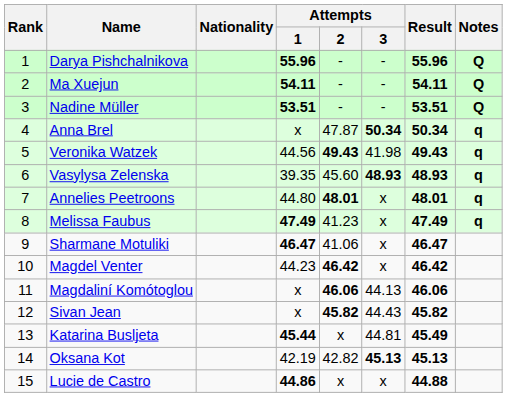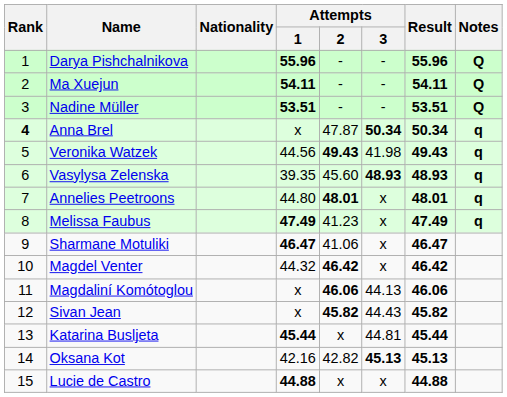Anna Brel | Rank: normal -> bold
Magdel Venter | Attempts / 1: 44.23 -> 44.32
Katarina Busljeta | Result: 45.49 -> 45.44
Oksana Kot | Attempts / 1: 42.19 -> 42.16
Lucie de Castro | Attempts / 1: 44.86 -> 44.88
